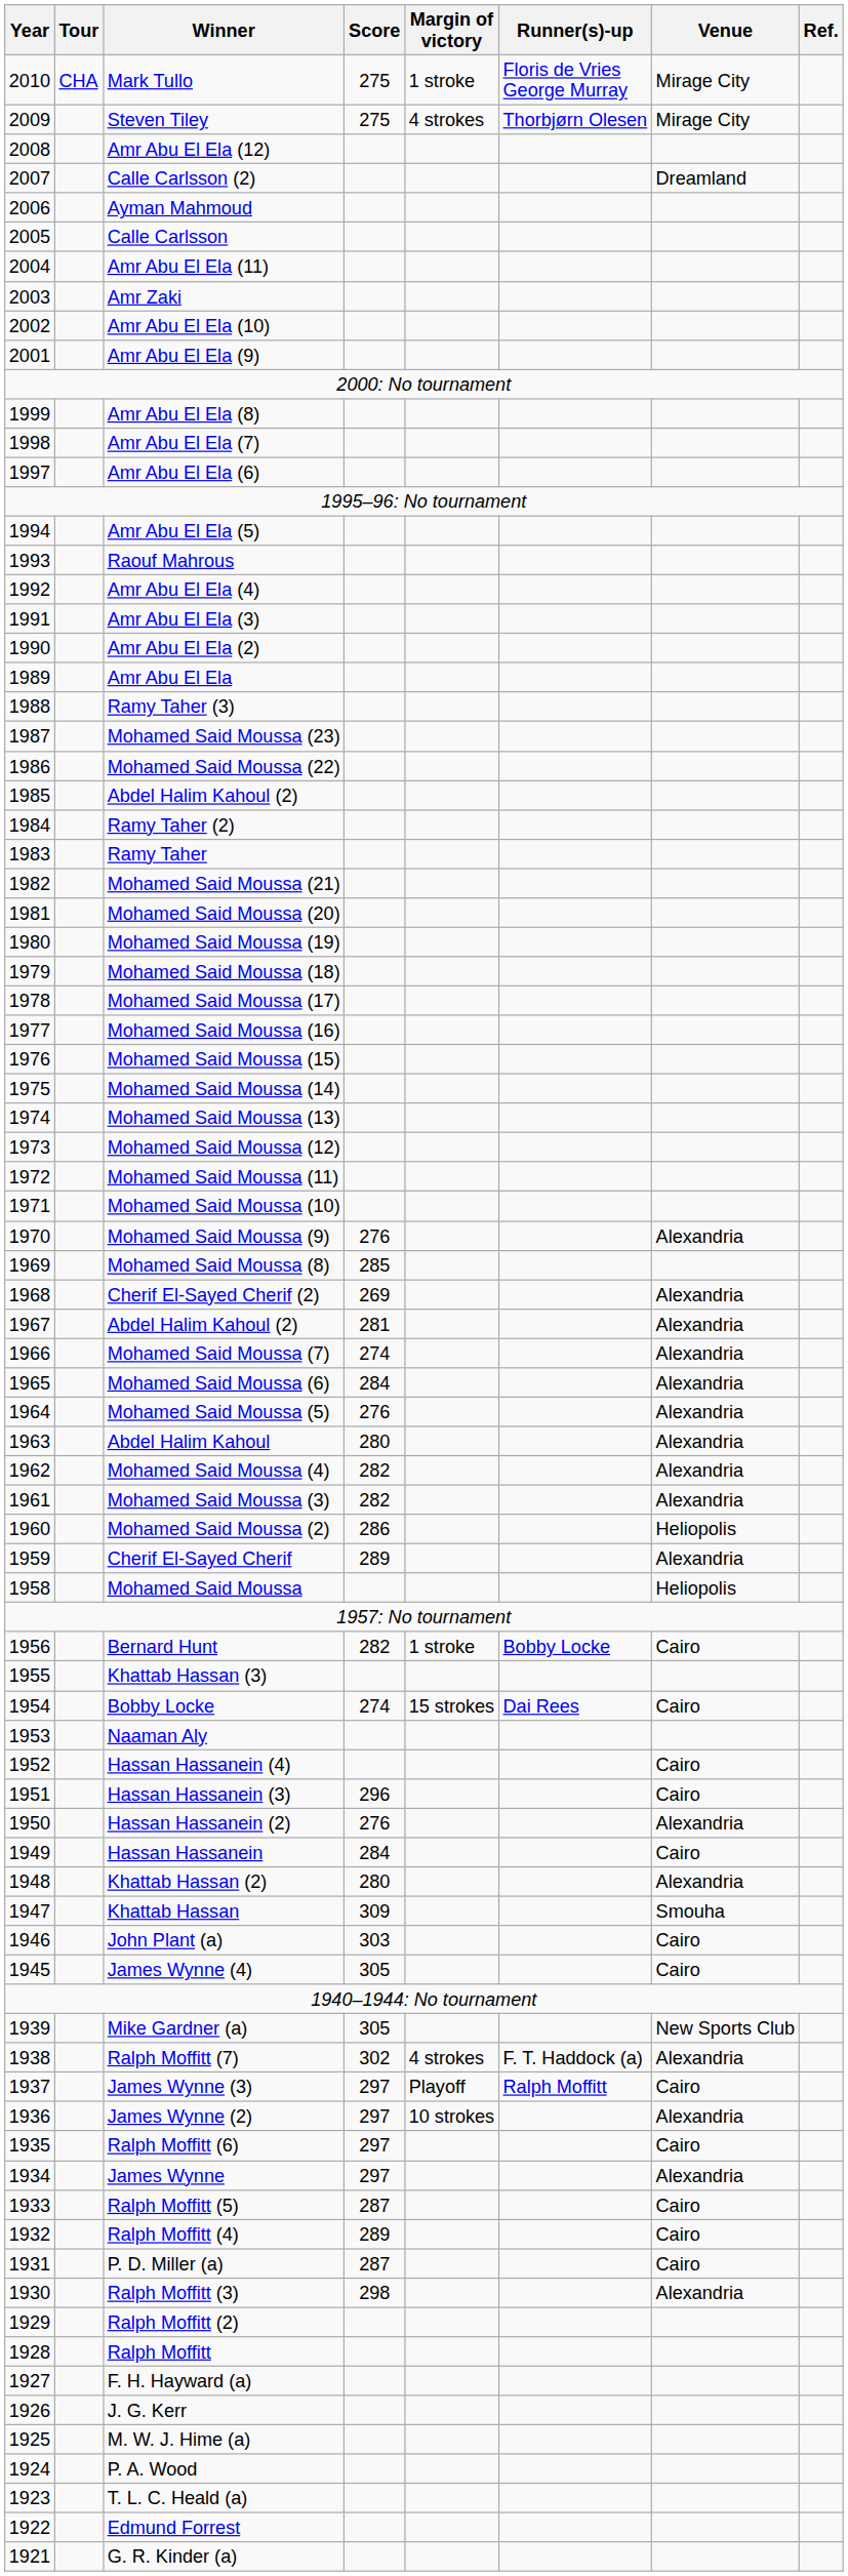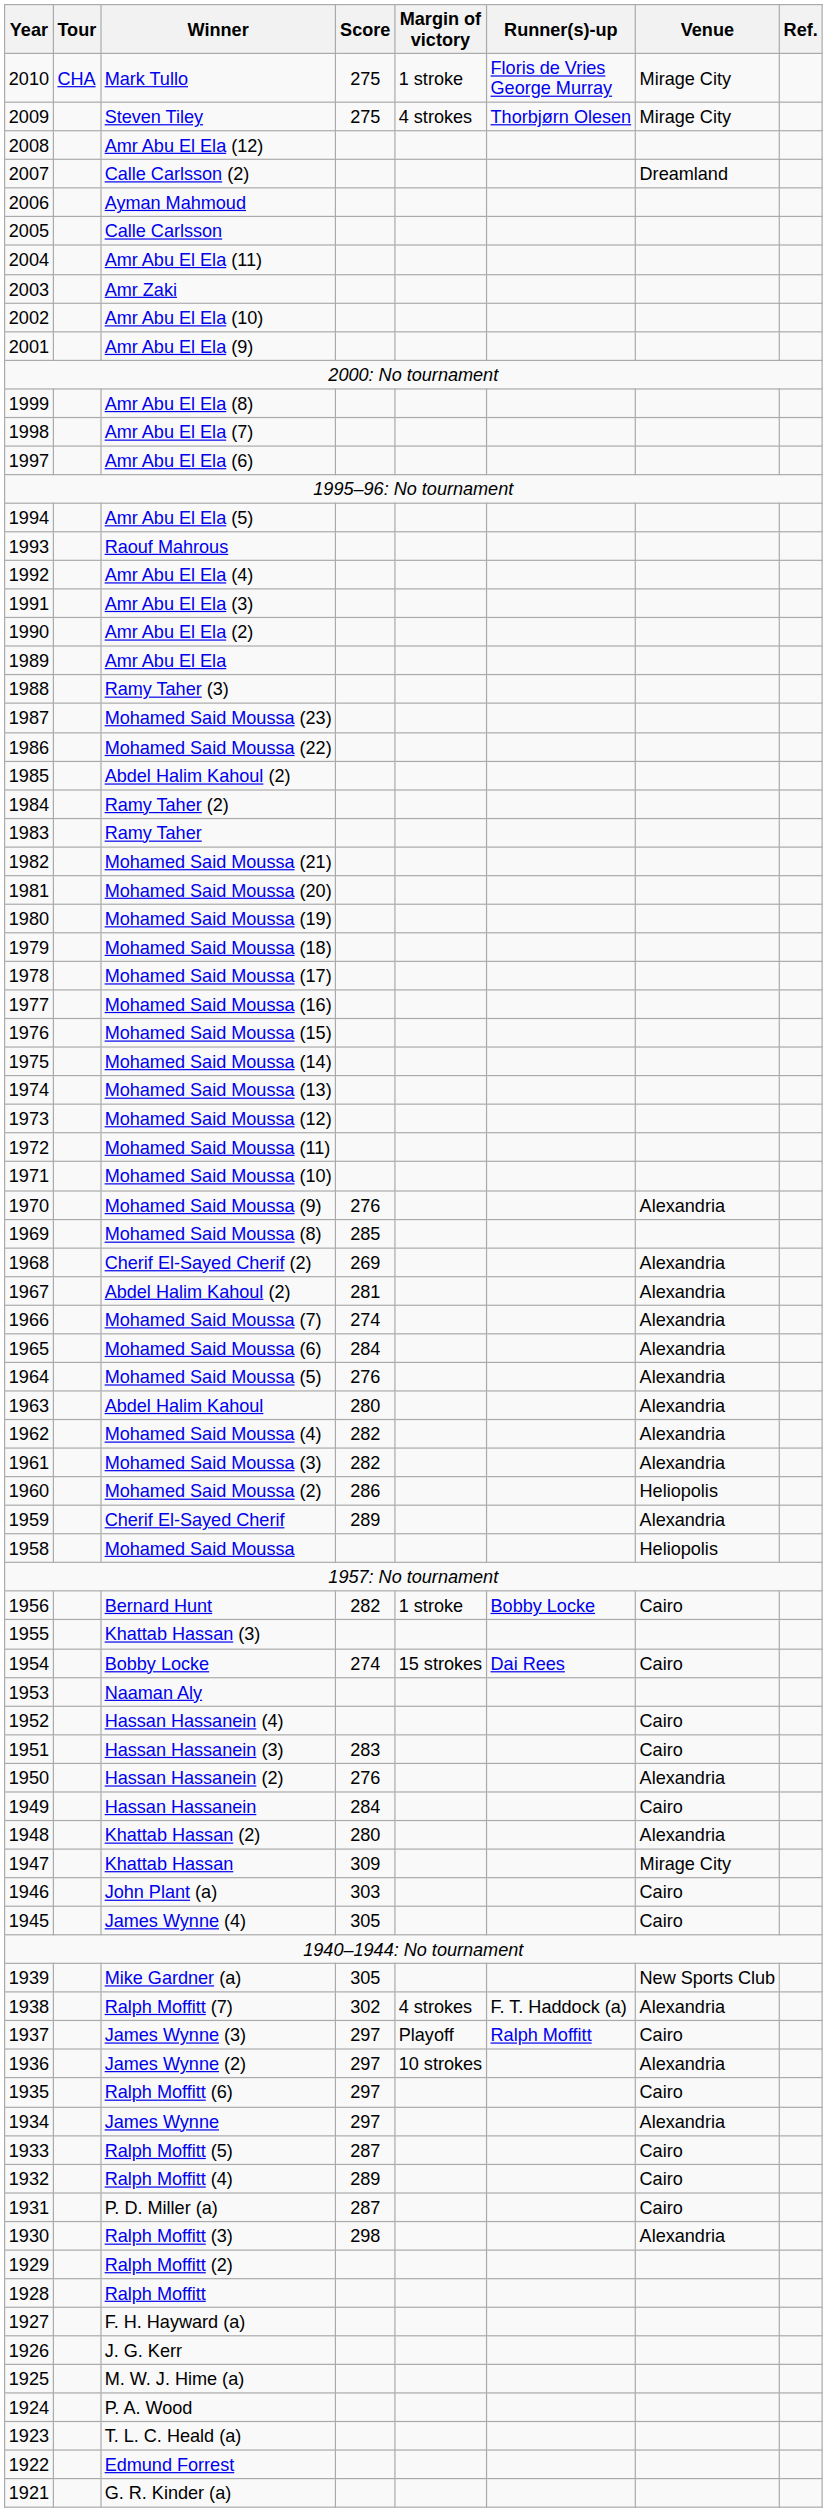Hassan Hassanein (3) | Score: 296 -> 283
Khattab Hassan | Venue: Smouha -> Mirage City
